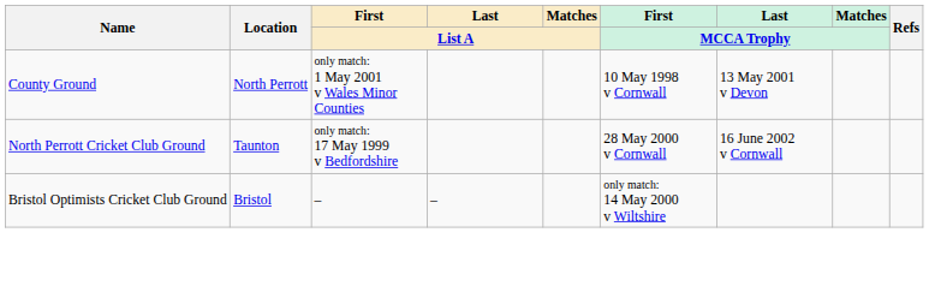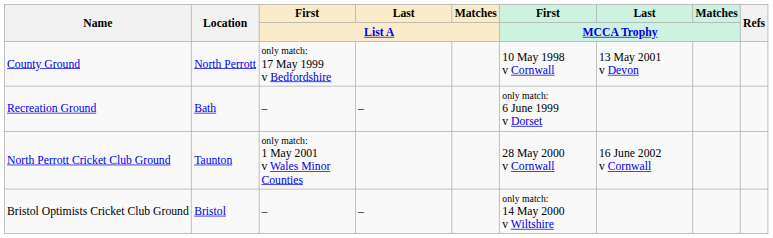County Ground | First / List A: only match: 1 May 2001 v Wales Minor Counties -> only match: 17 May 1999 v Bedfordshire
+ row: Recreation Ground | Bath | – | – | only match: 6 June 1999 v Dorset
North Perrott Cricket Club Ground | First / List A: only match: 17 May 1999 v Bedfordshire -> only match: 1 May 2001 v Wales Minor Counties
